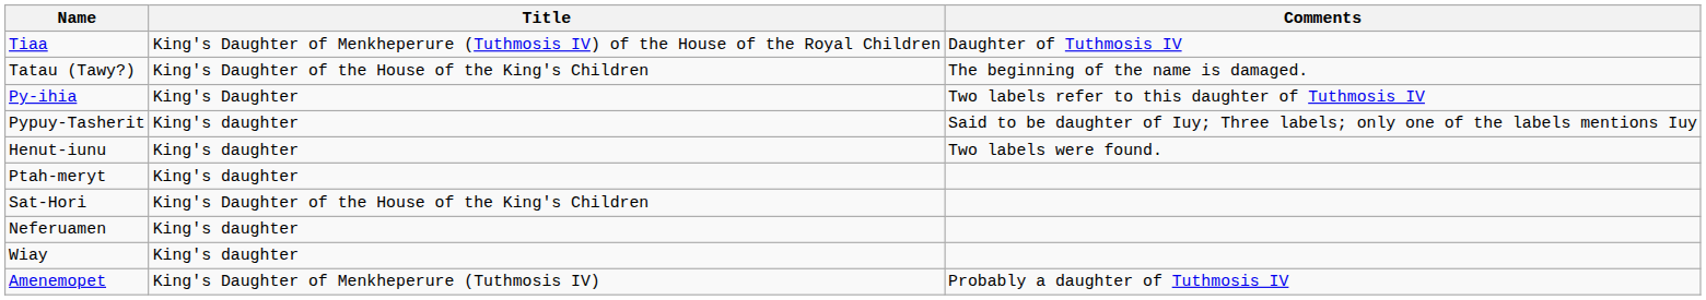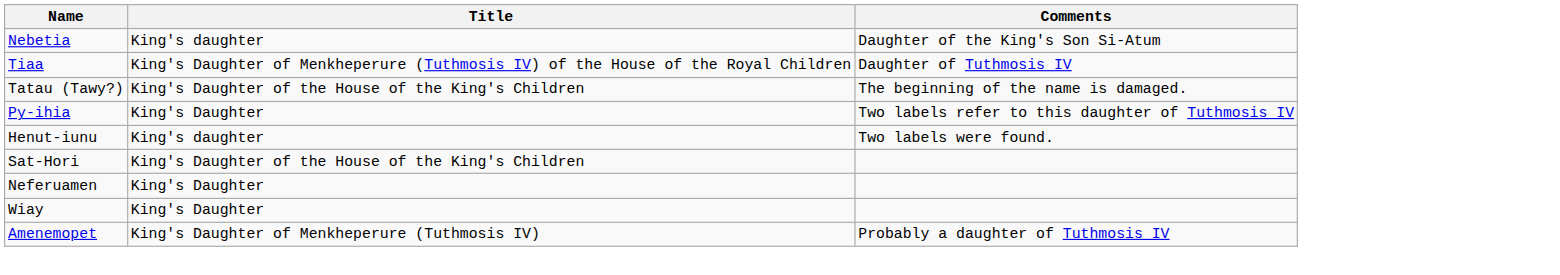+ row: Nebetia | King's daughter | Daughter of the King's Son Si-Atum
- row: Pypuy-Tasherit | King's daughter | Said to be daughter of Iuy; Three labels; only one of the labels mentions Iuy
- row: Ptah-meryt | King's daughter
Neferuamen | Title: King's daughter -> King's Daughter
Wiay | Title: King's daughter -> King's Daughter
